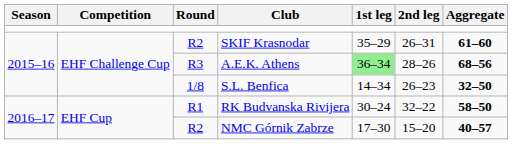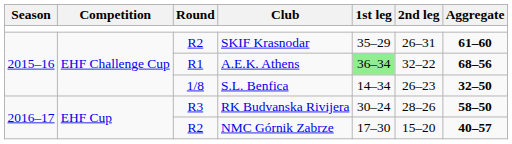A.E.K. Athens | Round: R3 -> R1
A.E.K. Athens | 2nd leg: 28–26 -> 32–22
RK Budvanska Rivijera | Round: R1 -> R3
RK Budvanska Rivijera | 2nd leg: 32–22 -> 28–26
